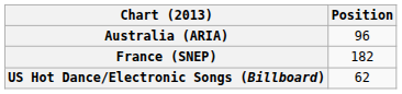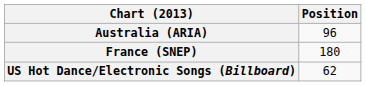France (SNEP) | Position: 182 -> 180
